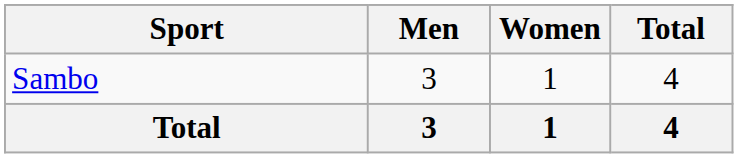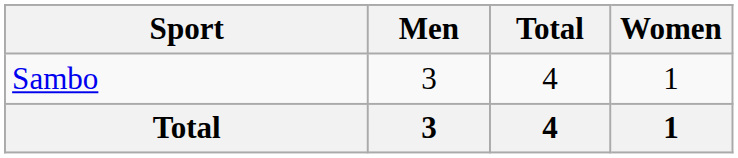columns swapped: Women <-> Total
